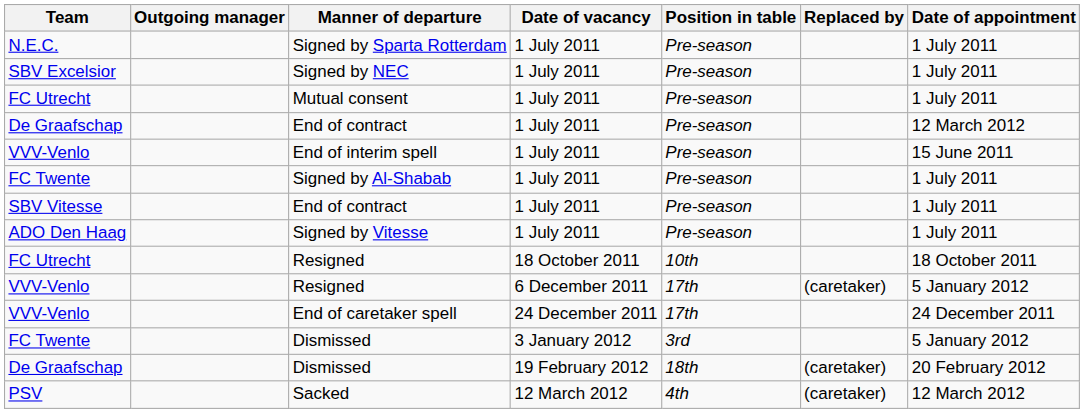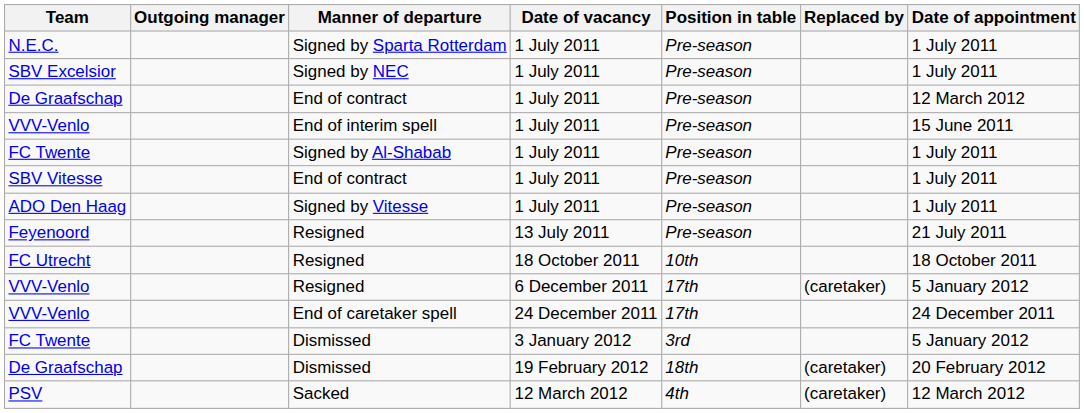- row: FC Utrecht | Mutual consent | 1 July 2011 | Pre-season | 1 July 2011
+ row: Feyenoord | Resigned | 13 July 2011 | Pre-season | 21 July 2011
